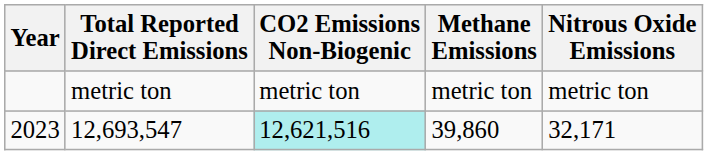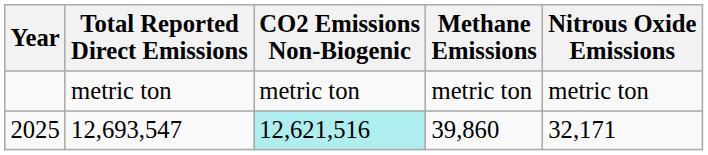12,693,547 | Year: 2023 -> 2025
